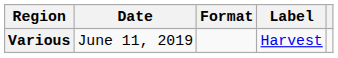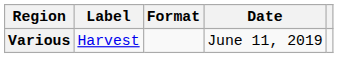columns swapped: Date <-> Label
